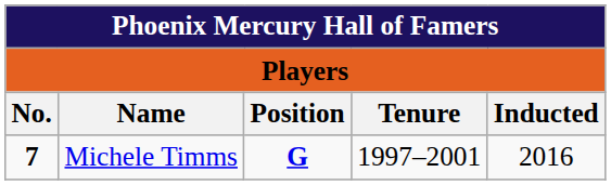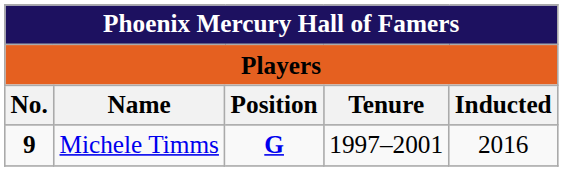Michele Timms | No.: 7 -> 9
